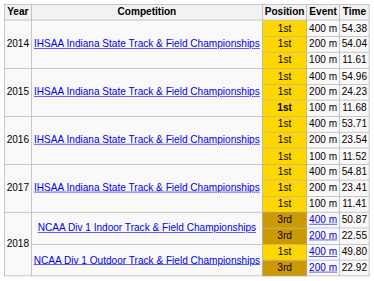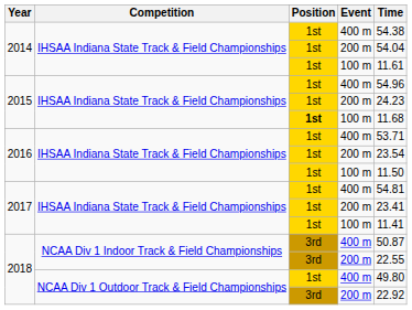2016 / 100 m | Time: 11.52 -> 11.50
